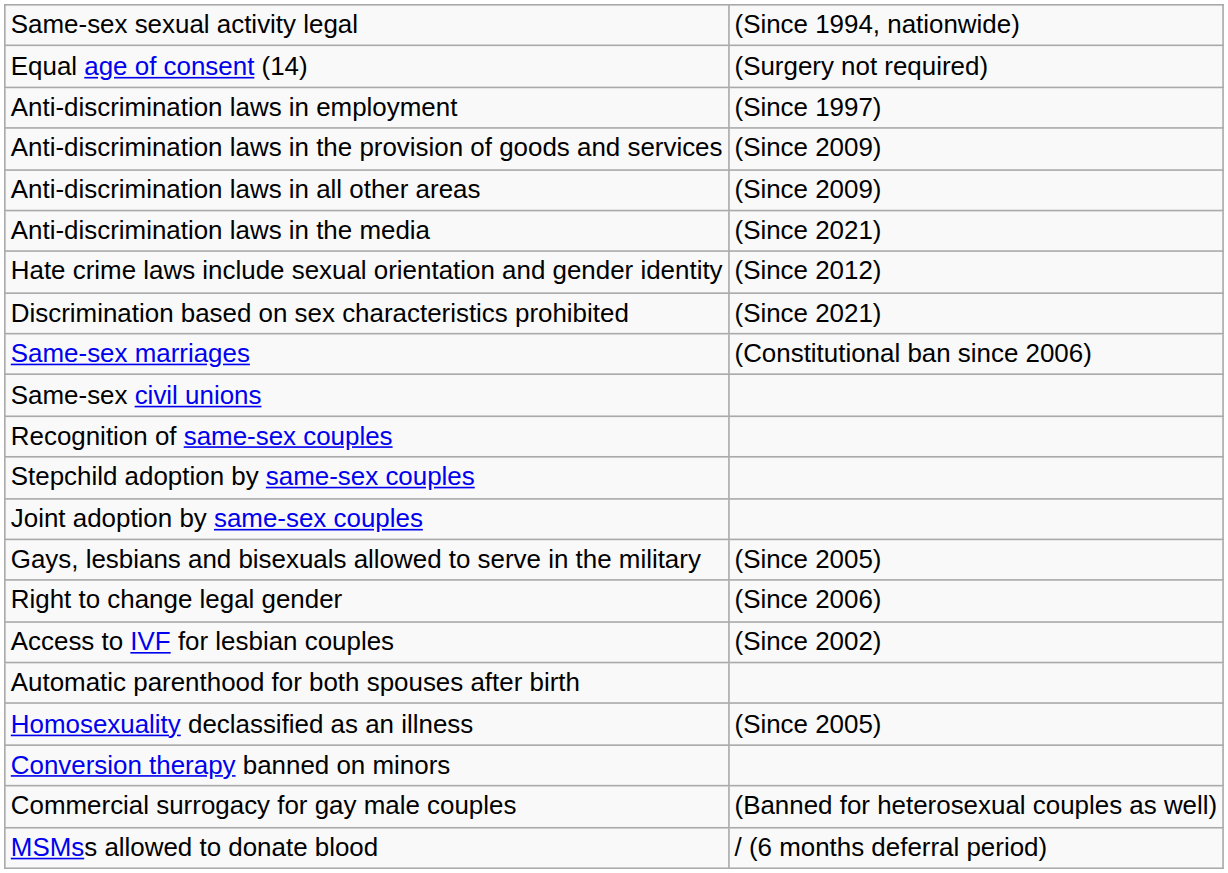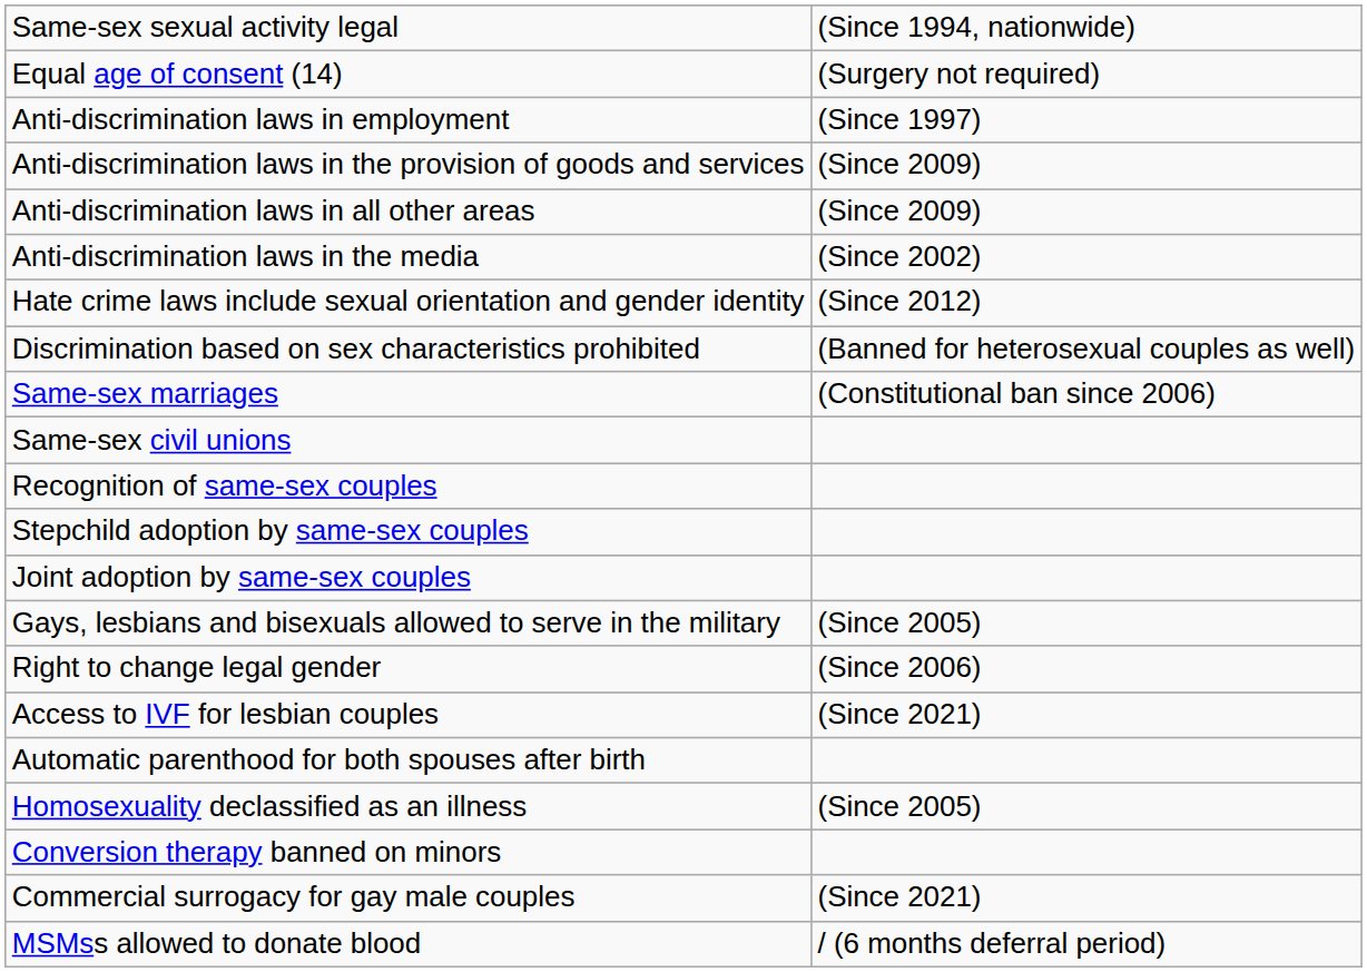Anti-discrimination laws in the media | column 2: (Since 2021) -> (Since 2002)
Discrimination based on sex characteristics prohibited | column 2: (Since 2021) -> (Banned for heterosexual couples as well)
Access to IVF for lesbian couples | column 2: (Since 2002) -> (Since 2021)
Commercial surrogacy for gay male couples | column 2: (Banned for heterosexual couples as well) -> (Since 2021)
